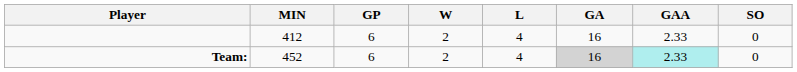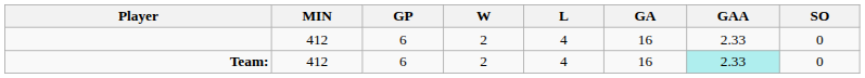Team: | MIN: 452 -> 412
Team: | GA: lightgrey background -> no background
